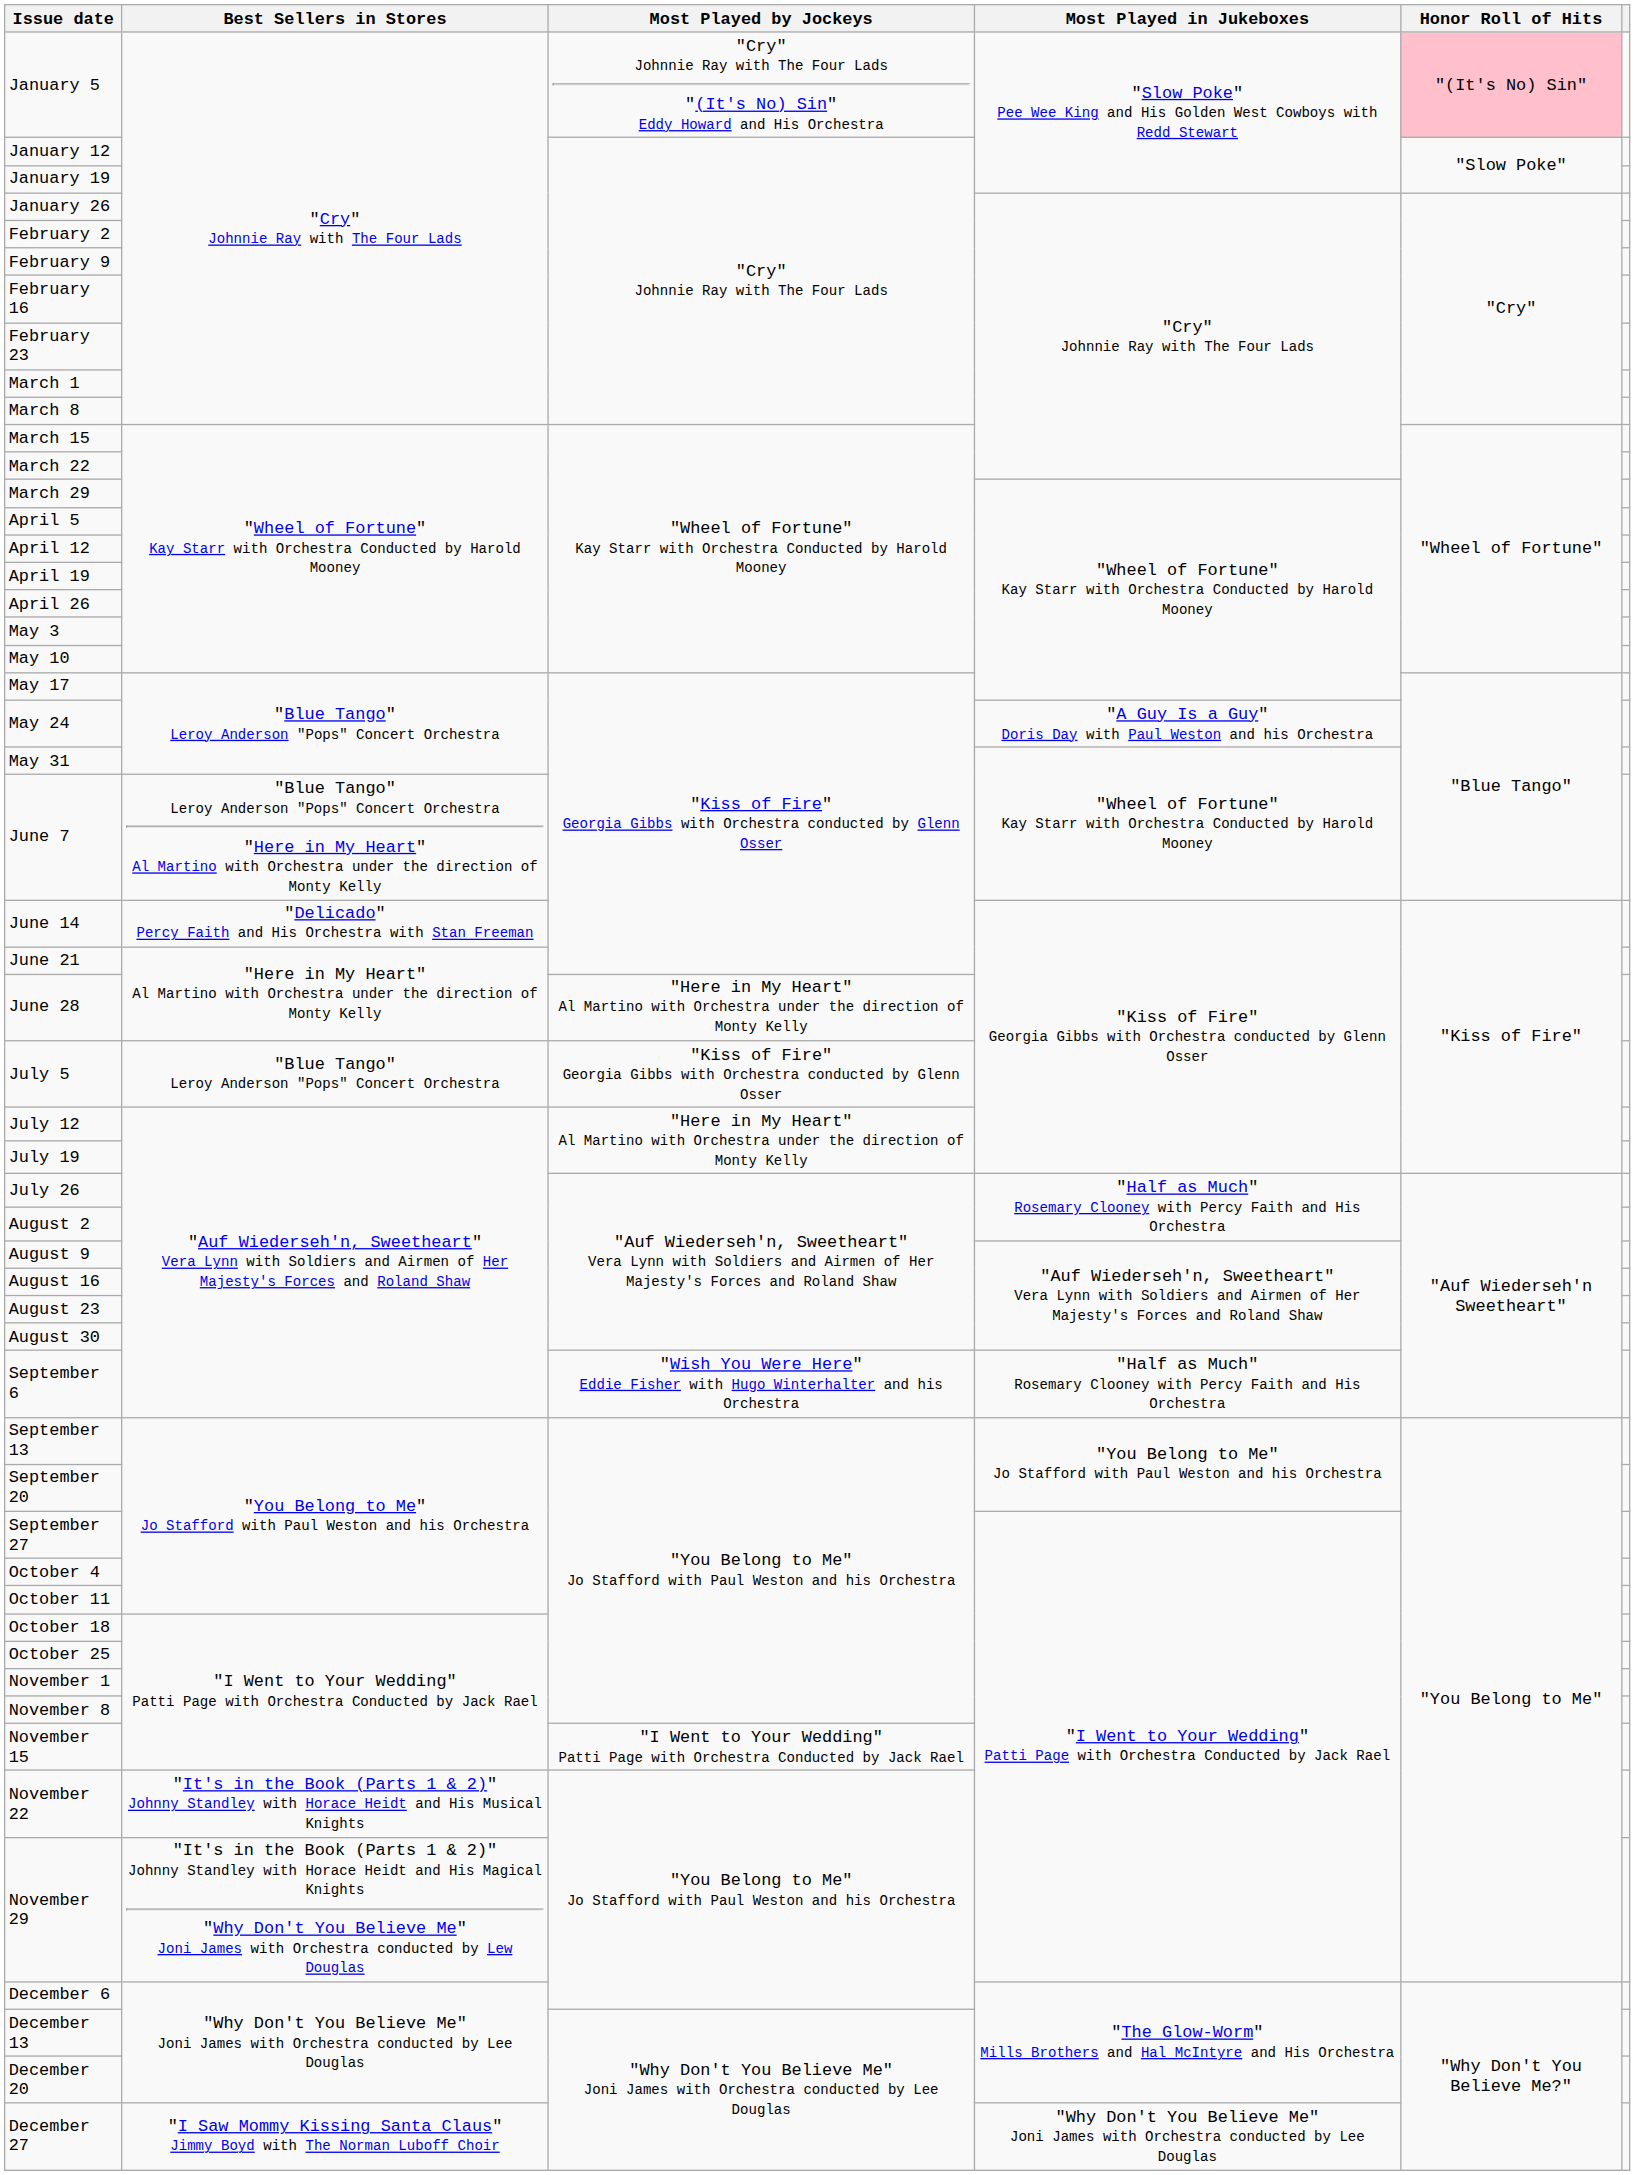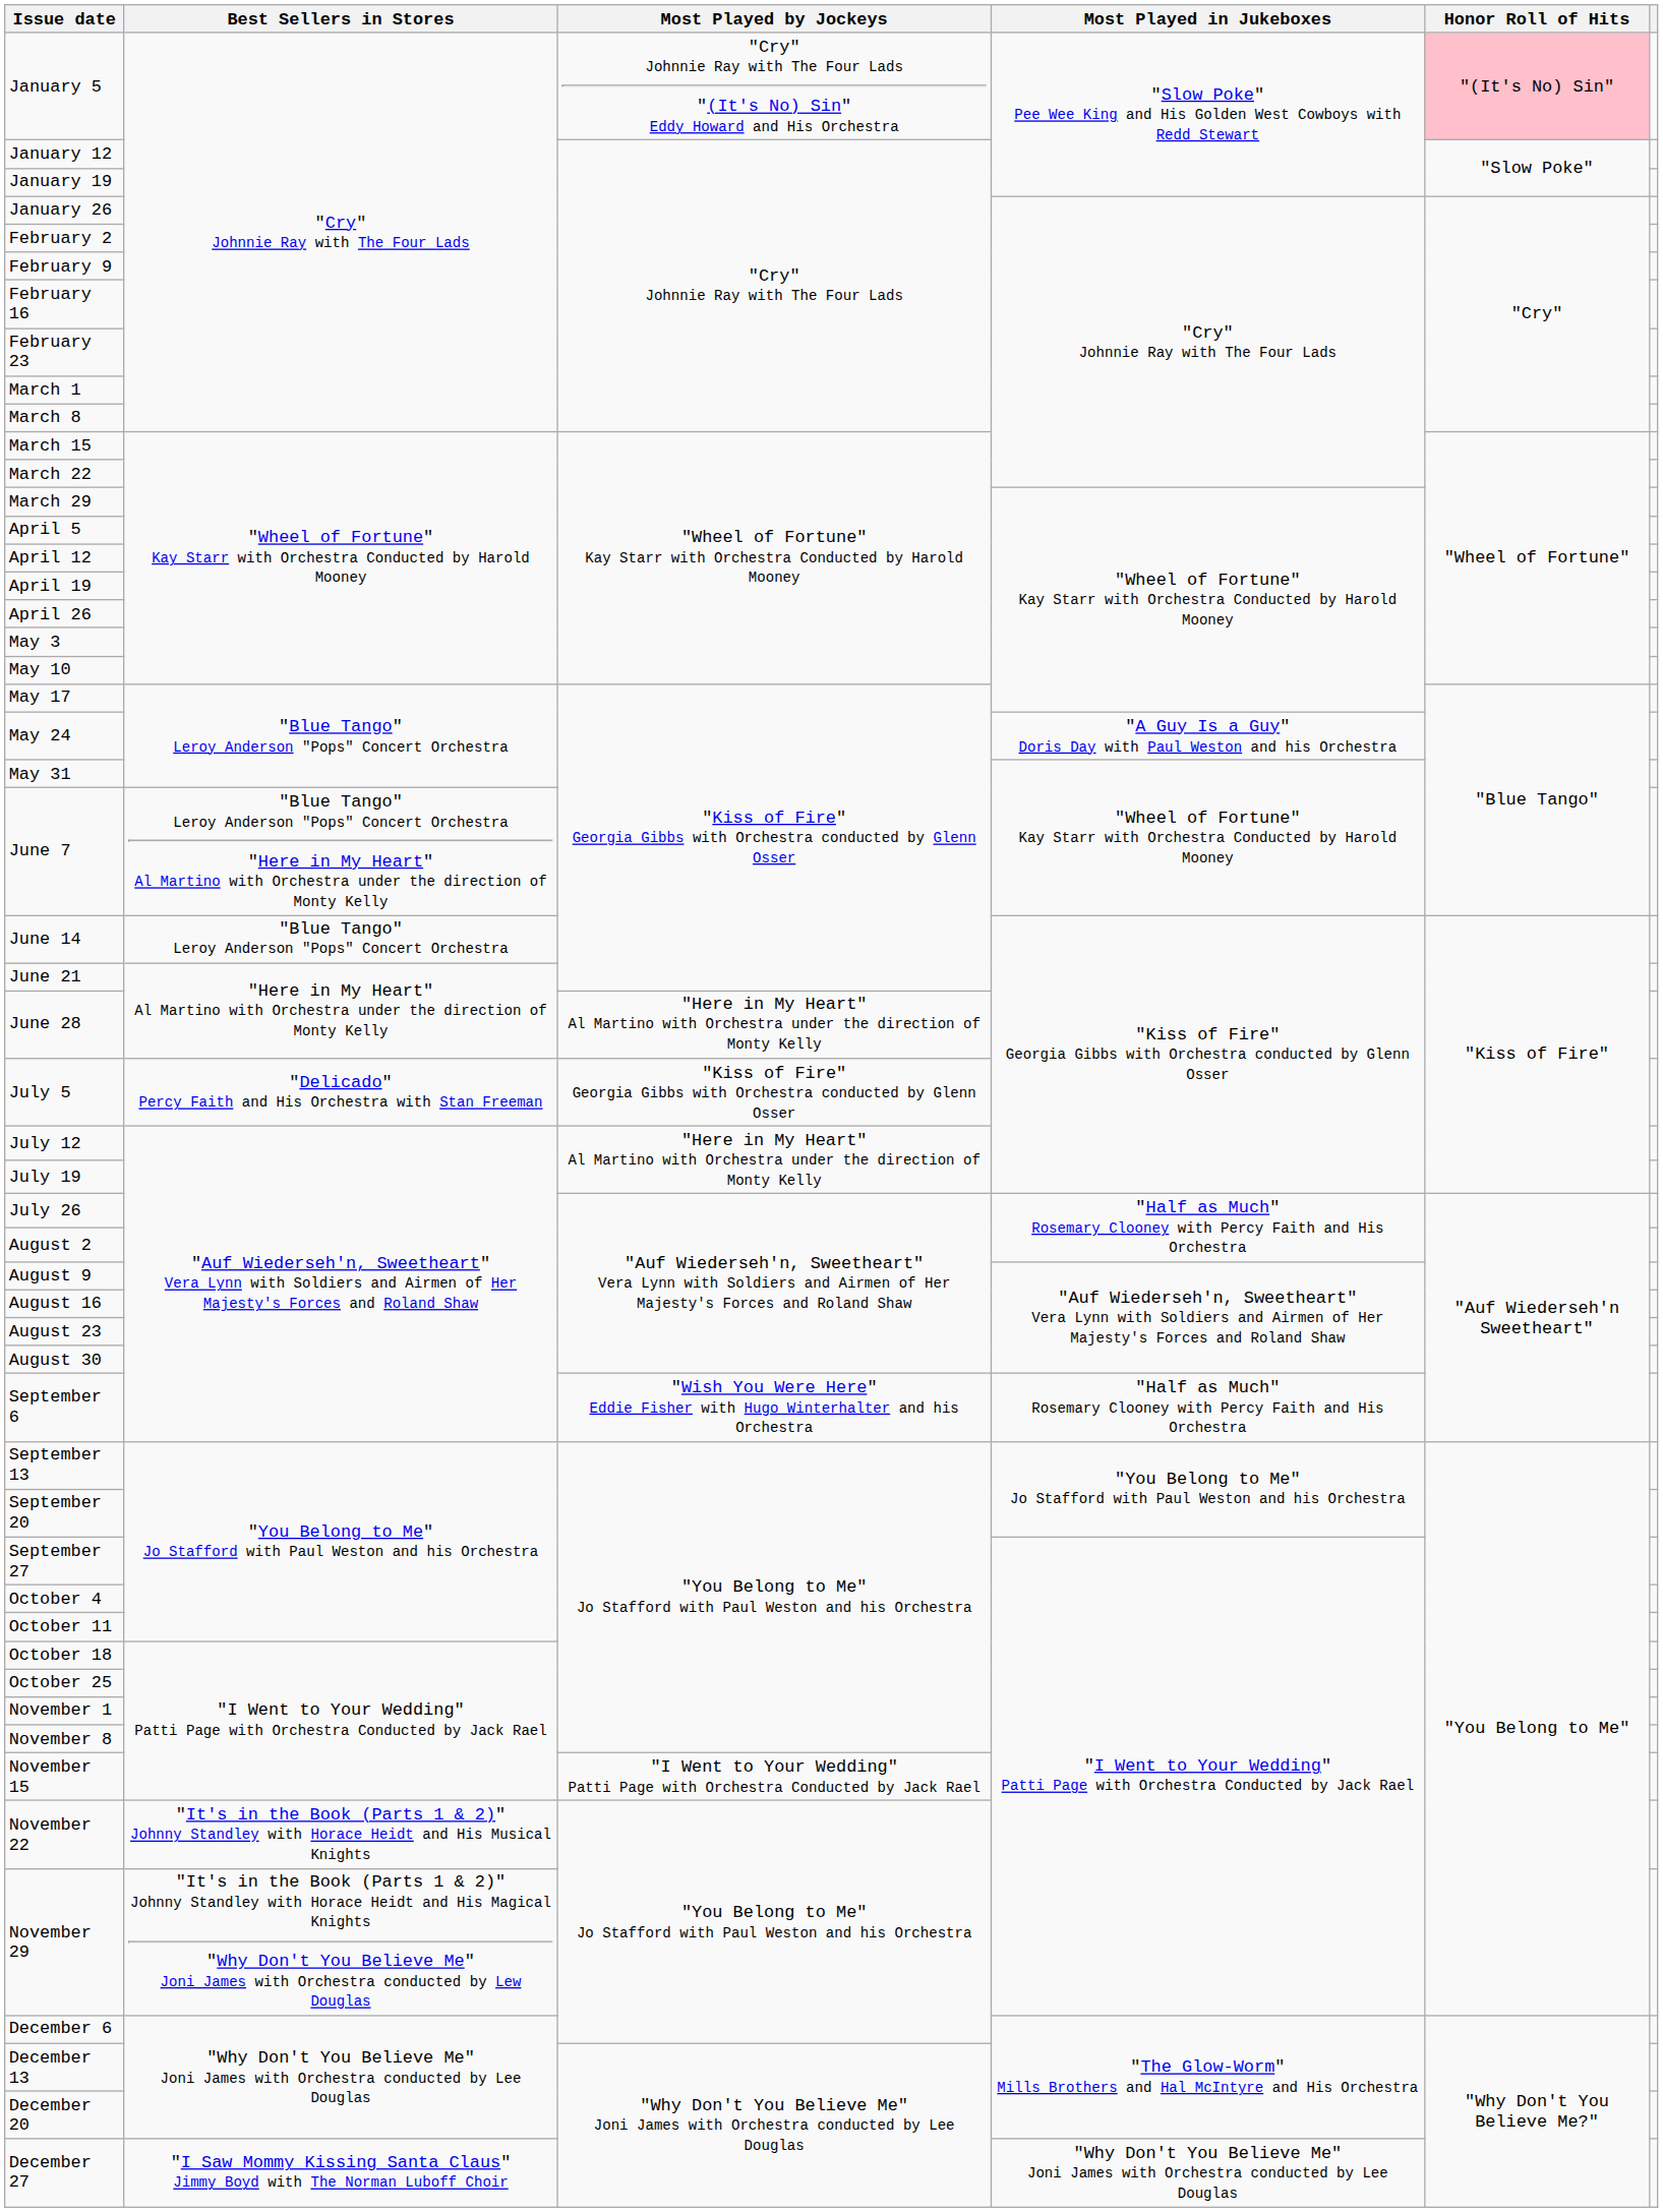June 14 | Best Sellers in Stores: "Delicado" Percy Faith and His Orchestra with Stan Freeman -> "Blue Tango" Leroy Anderson "Pops" Concert Orchestra
July 5 | Best Sellers in Stores: "Blue Tango" Leroy Anderson "Pops" Concert Orchestra -> "Delicado" Percy Faith and His Orchestra with Stan Freeman
